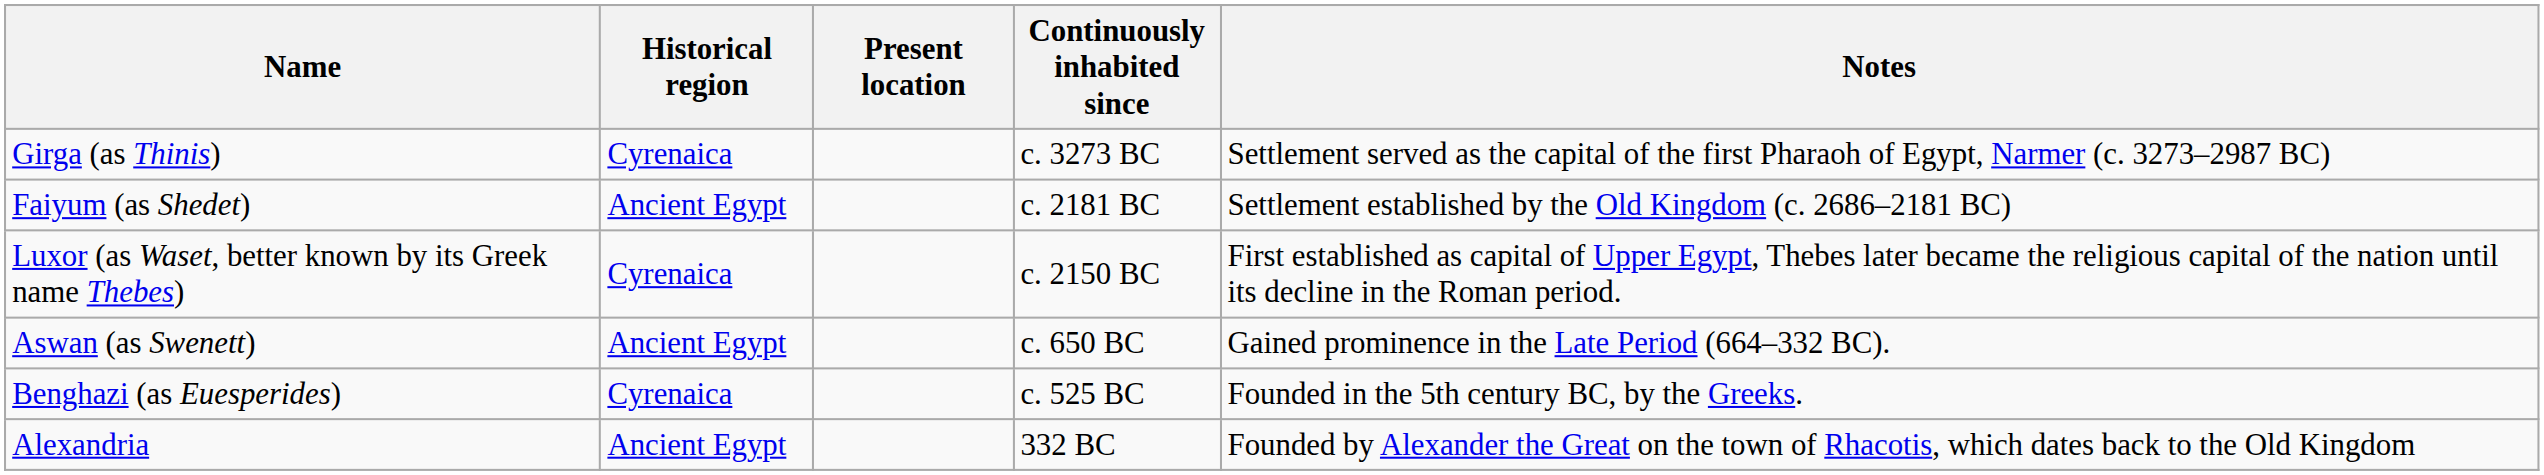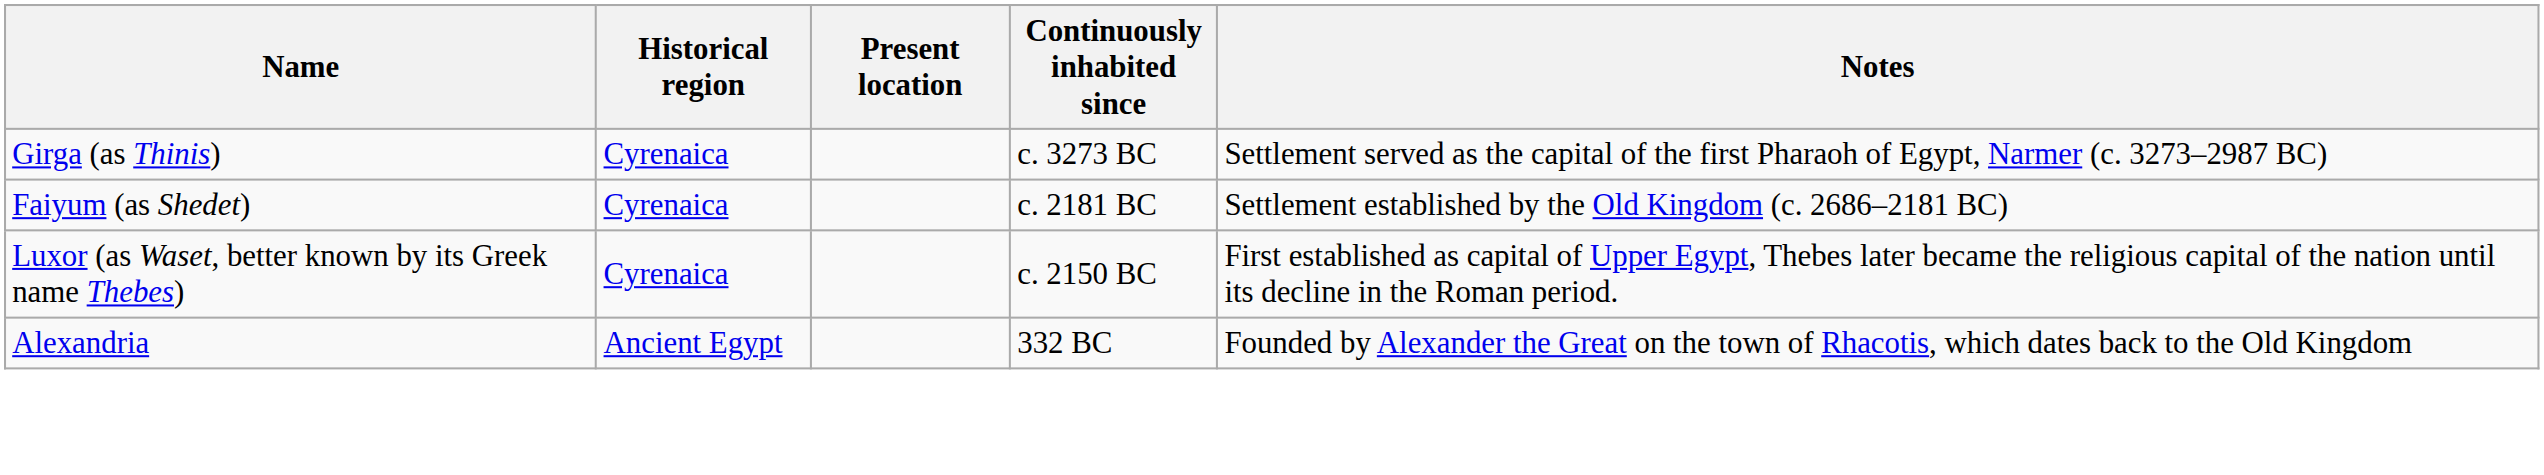Faiyum (as Shedet) | Historical region: Ancient Egypt -> Cyrenaica
- row: Aswan (as Swenett) | Ancient Egypt | c. 650 BC | Gained prominence in the Late Period (664–332 BC).
- row: Benghazi (as Euesperides) | Cyrenaica | c. 525 BC | Founded in the 5th century BC, by the Greeks.
